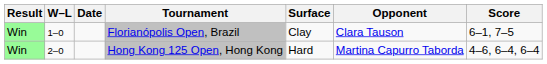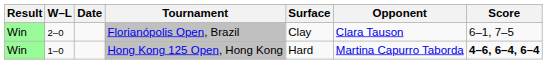Florianópolis Open, Brazil | W–L: 1–0 -> 2–0
Hong Kong 125 Open, Hong Kong | W–L: 2–0 -> 1–0
Hong Kong 125 Open, Hong Kong | Score: normal -> bold
